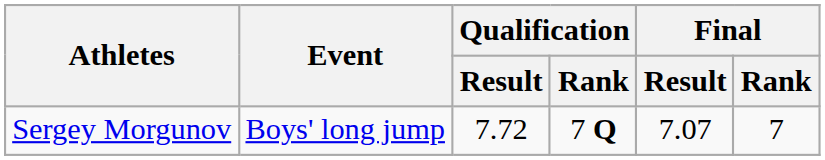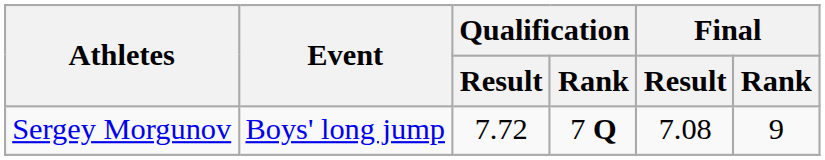Sergey Morgunov | Final / Result: 7.07 -> 7.08
Sergey Morgunov | Final / Rank: 7 -> 9
